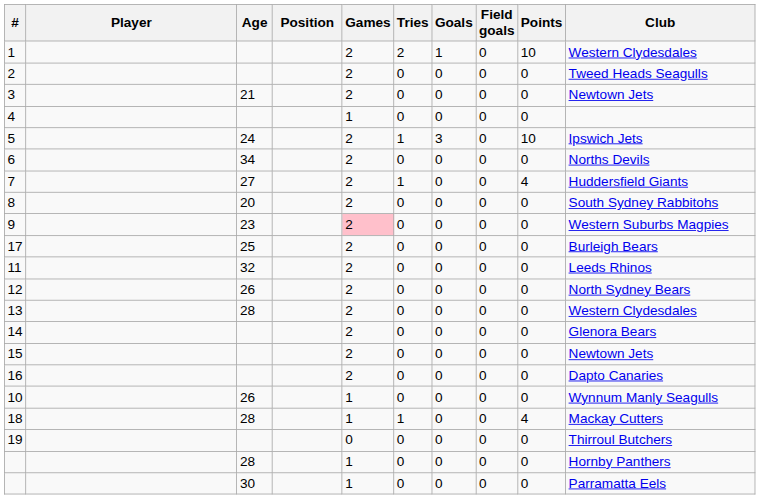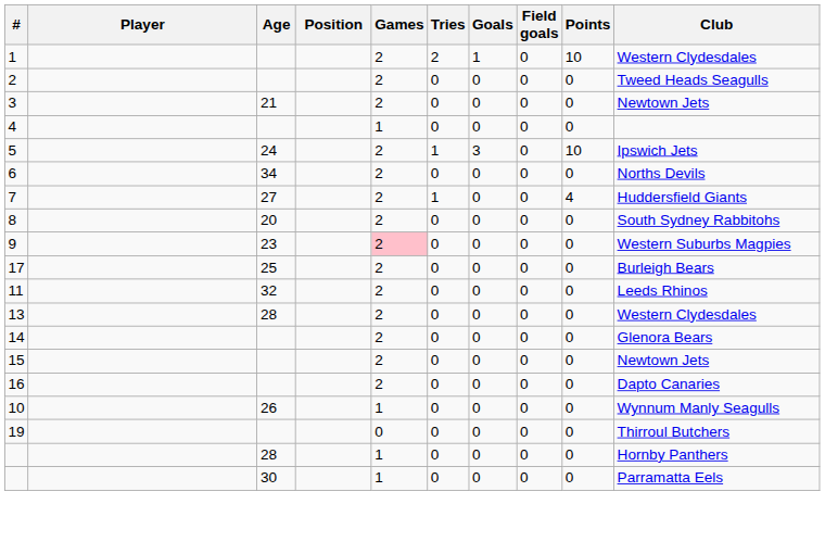- row: 12 | 26 | 2 | 0 | 0 | 0 | 0 | North Sydney Bears
- row: 18 | 28 | 1 | 1 | 0 | 0 | 4 | Mackay Cutters
